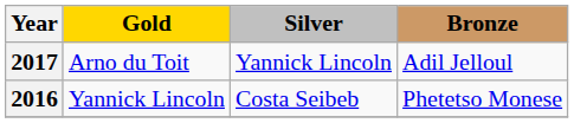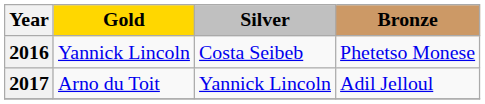rows swapped: 2016 <-> 2017
